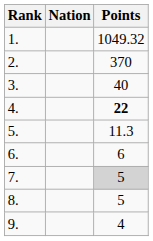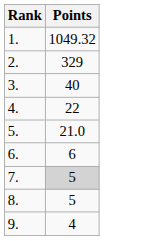- column: Nation
2. | Points: 370 -> 329
4. | Points: bold -> normal
5. | Points: 11.3 -> 21.0
